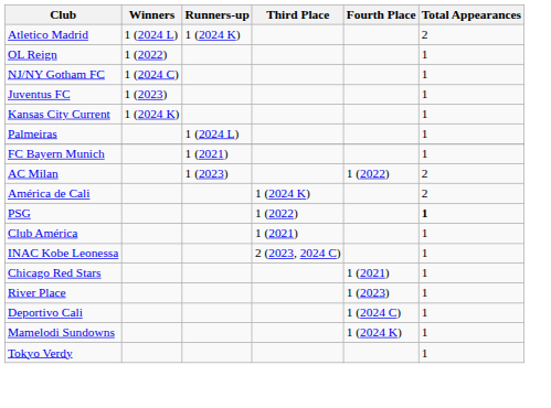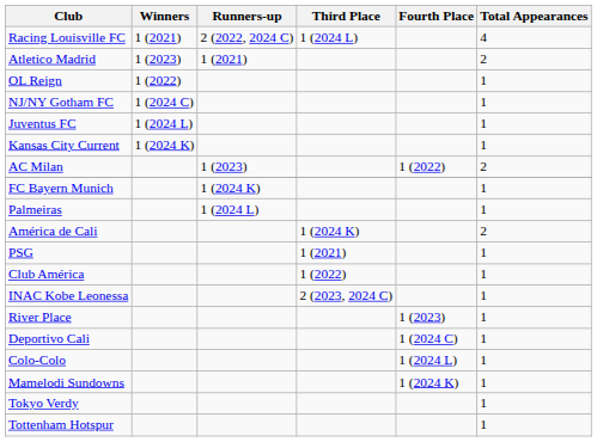+ row: Racing Louisville FC | 1 (2021) | 2 (2022, 2024 C) | 1 (2024 L) | 4
Atletico Madrid | Winners: 1 (2024 L) -> 1 (2023)
Atletico Madrid | Runners-up: 1 (2024 K) -> 1 (2021)
Juventus FC | Winners: 1 (2023) -> 1 (2024 L)
rows swapped: AC Milan <-> Palmeiras
FC Bayern Munich | Runners-up: 1 (2021) -> 1 (2024 K)
PSG | Third Place: 1 (2022) -> 1 (2021)
PSG | Total Appearances: bold -> normal
Club América | Third Place: 1 (2021) -> 1 (2022)
- row: Chicago Red Stars | 1 (2021) | 1
+ row: Colo-Colo | 1 (2024 L) | 1
+ row: Tottenham Hotspur | 1
